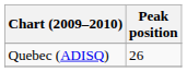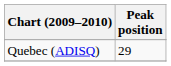Quebec (ADISQ) | Peak position: 26 -> 29
